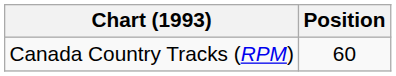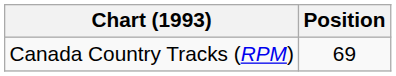Canada Country Tracks (RPM) | Position: 60 -> 69
